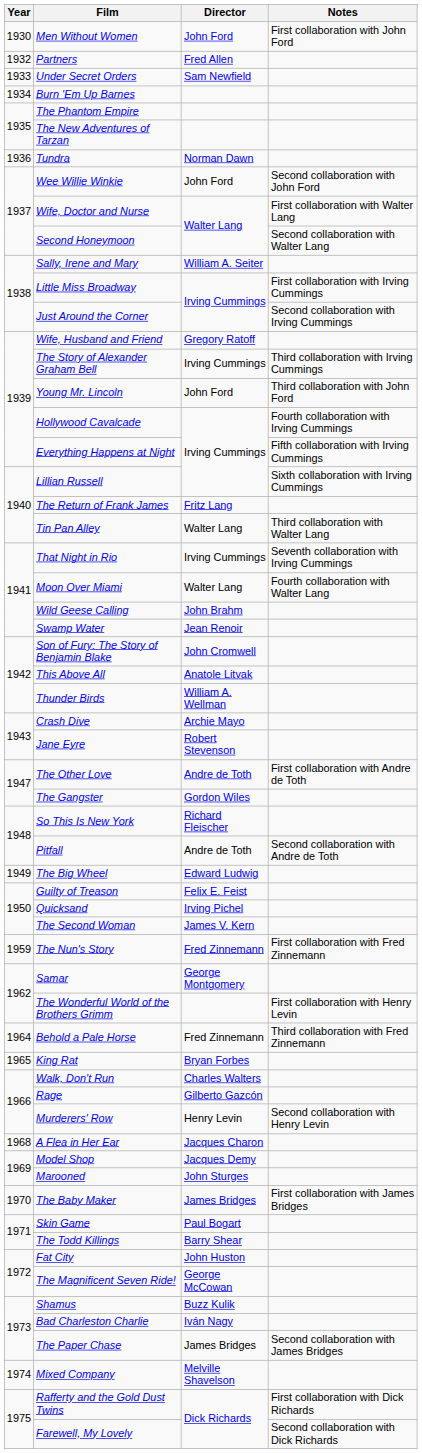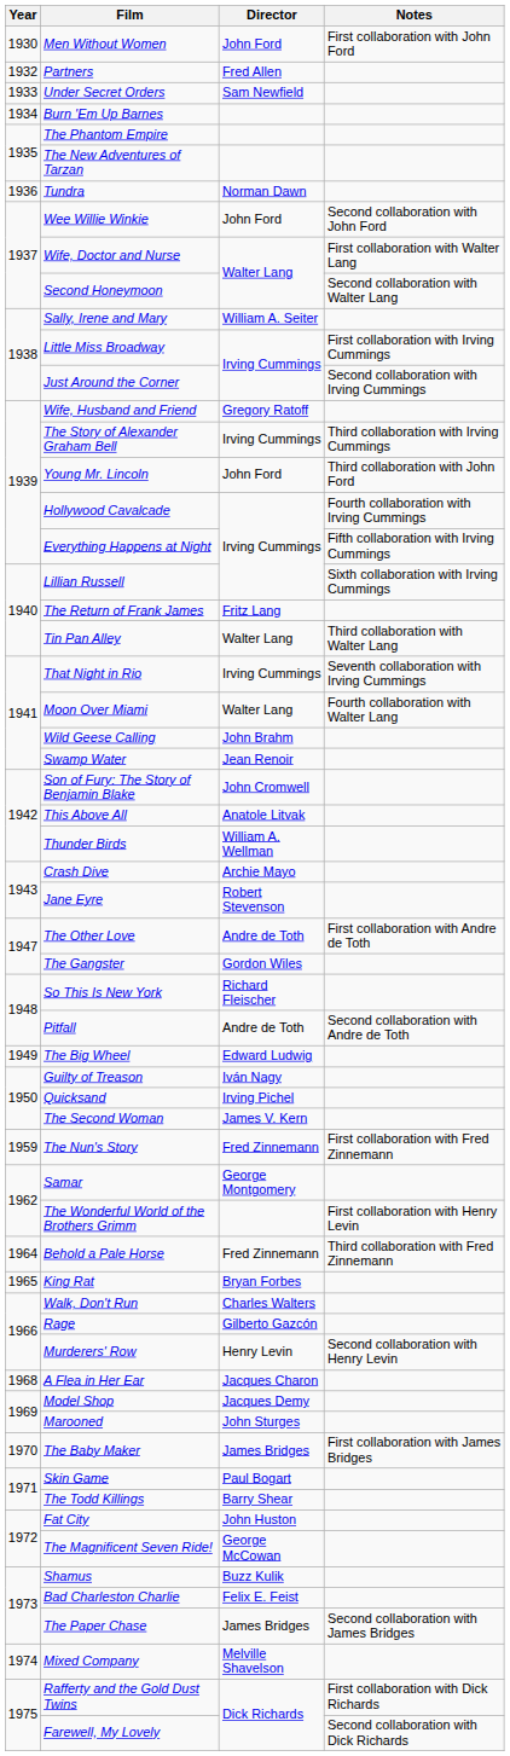Guilty of Treason | Director: Felix E. Feist -> Iván Nagy
Bad Charleston Charlie | Director: Iván Nagy -> Felix E. Feist
